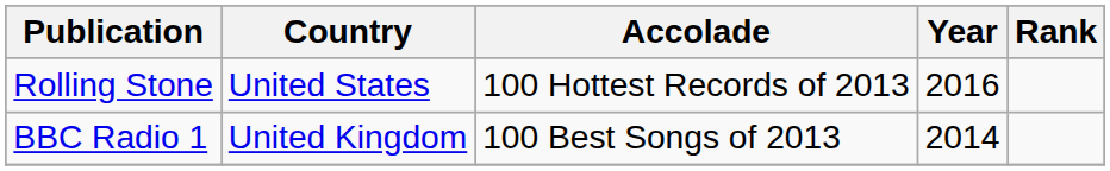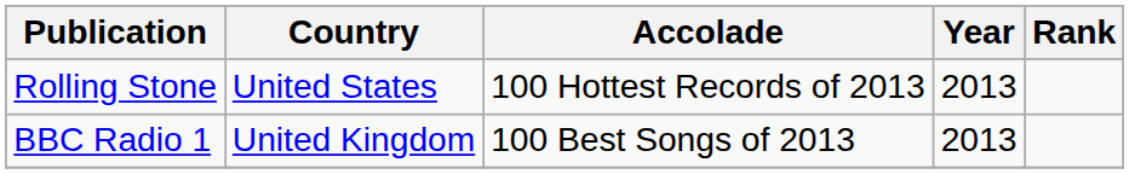Rolling Stone | Year: 2016 -> 2013
BBC Radio 1 | Year: 2014 -> 2013
